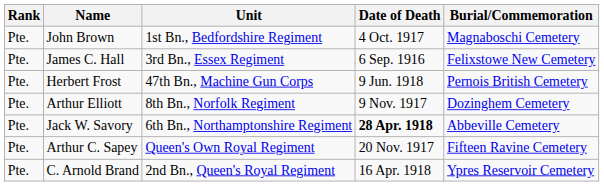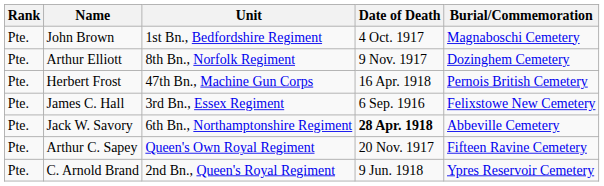rows swapped: James C. Hall <-> Arthur Elliott
Herbert Frost | Date of Death: 9 Jun. 1918 -> 16 Apr. 1918
C. Arnold Brand | Date of Death: 16 Apr. 1918 -> 9 Jun. 1918
